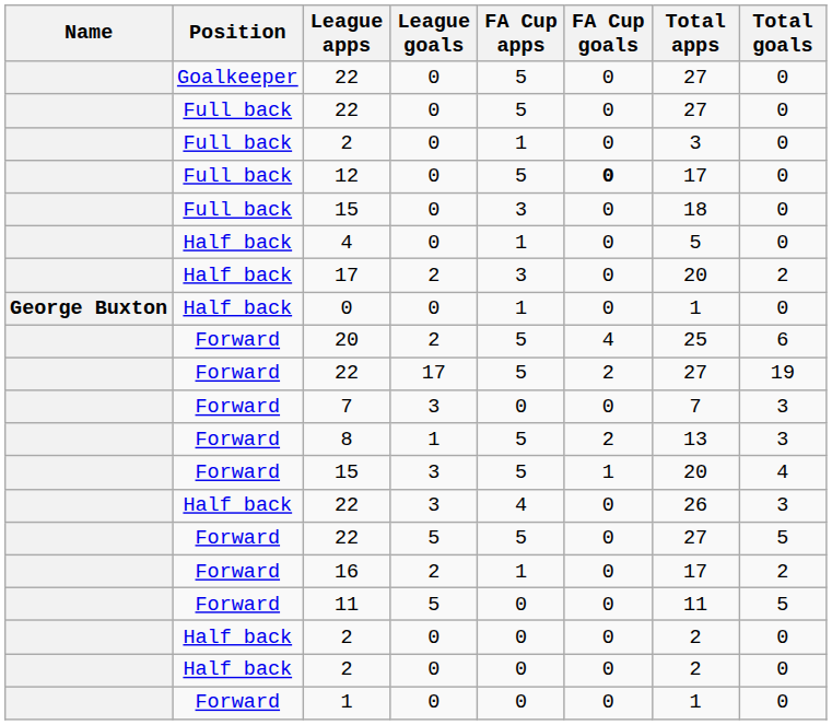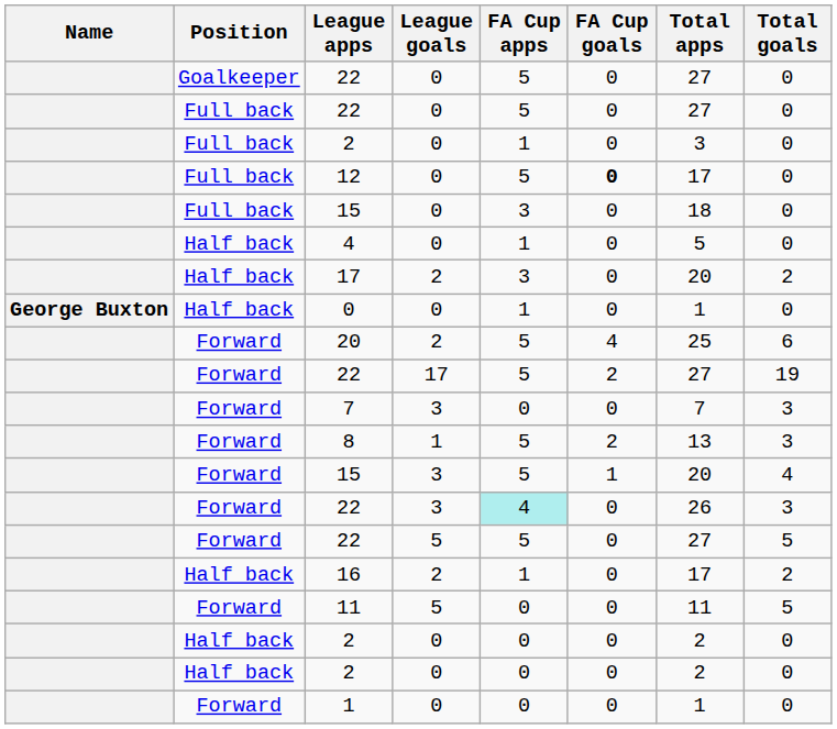22 / 3 | Position: Half back -> Forward
22 / 3 | FA Cup apps: no background -> paleturquoise background
16 | Position: Forward -> Half back
